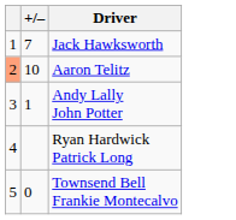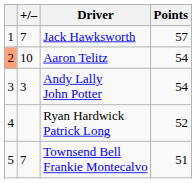+ column: Points | 57 | 54 | 54 | 52 | 51
Andy Lally John Potter | +/–: 1 -> 3
Townsend Bell Frankie Montecalvo | +/–: 0 -> 7
